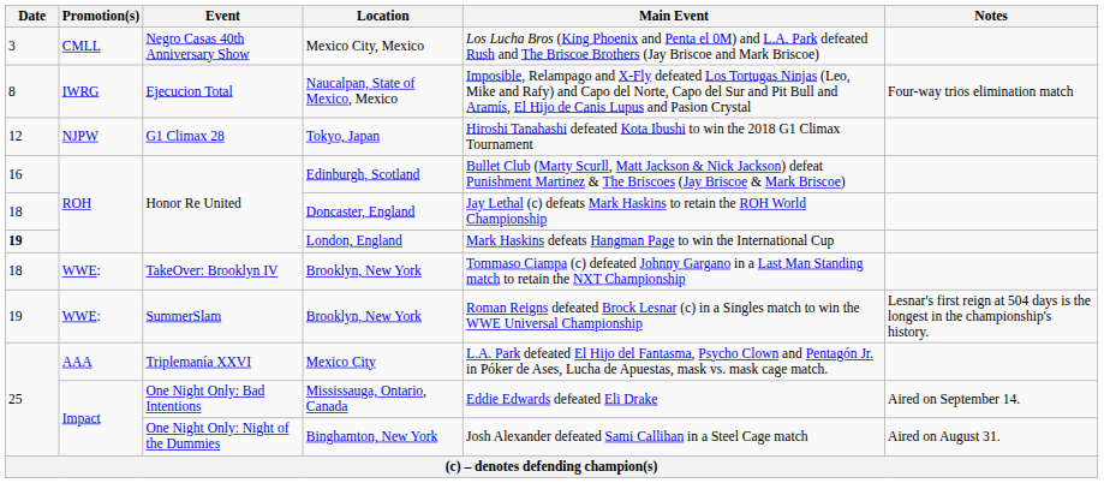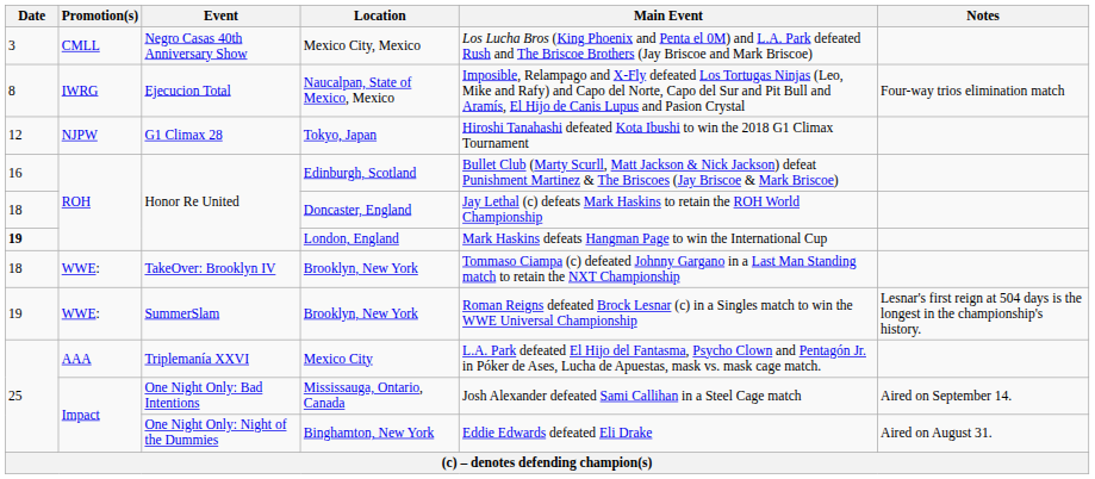Mississauga, Ontario, Canada | Main Event: Eddie Edwards defeated Eli Drake -> Josh Alexander defeated Sami Callihan in a Steel Cage match
Binghamton, New York | Main Event: Josh Alexander defeated Sami Callihan in a Steel Cage match -> Eddie Edwards defeated Eli Drake
